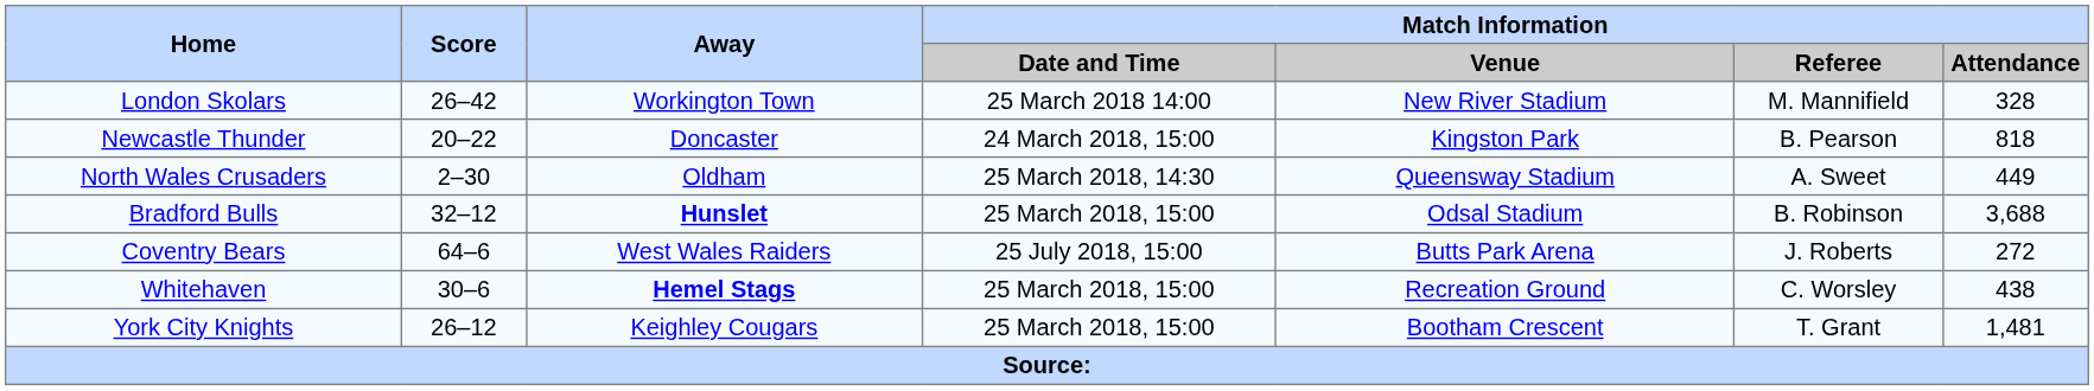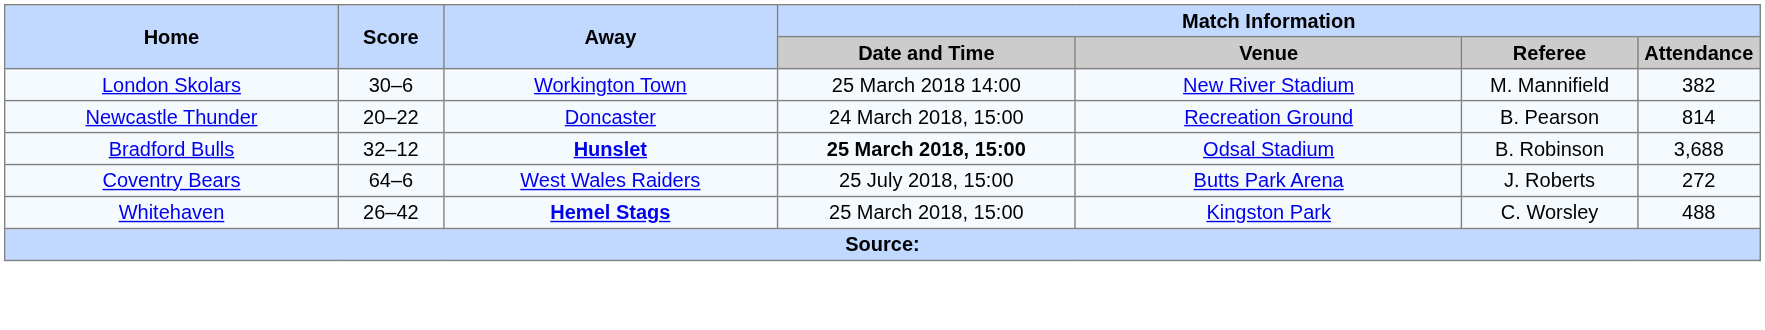London Skolars | Score: 26–42 -> 30–6
London Skolars | Match Information / Attendance: 328 -> 382
Newcastle Thunder | Match Information / Venue: Kingston Park -> Recreation Ground
Newcastle Thunder | Match Information / Attendance: 818 -> 814
- row: North Wales Crusaders | 2–30 | Oldham | 25 March 2018, 14:30 | Queensway Stadium | A. Sweet | 449
Bradford Bulls | Match Information / Date and Time: normal -> bold
Whitehaven | Score: 30–6 -> 26–42
Whitehaven | Match Information / Venue: Recreation Ground -> Kingston Park
Whitehaven | Match Information / Attendance: 438 -> 488
- row: York City Knights | 26–12 | Keighley Cougars | 25 March 2018, 15:00 | Bootham Crescent | T. Grant | 1,481
